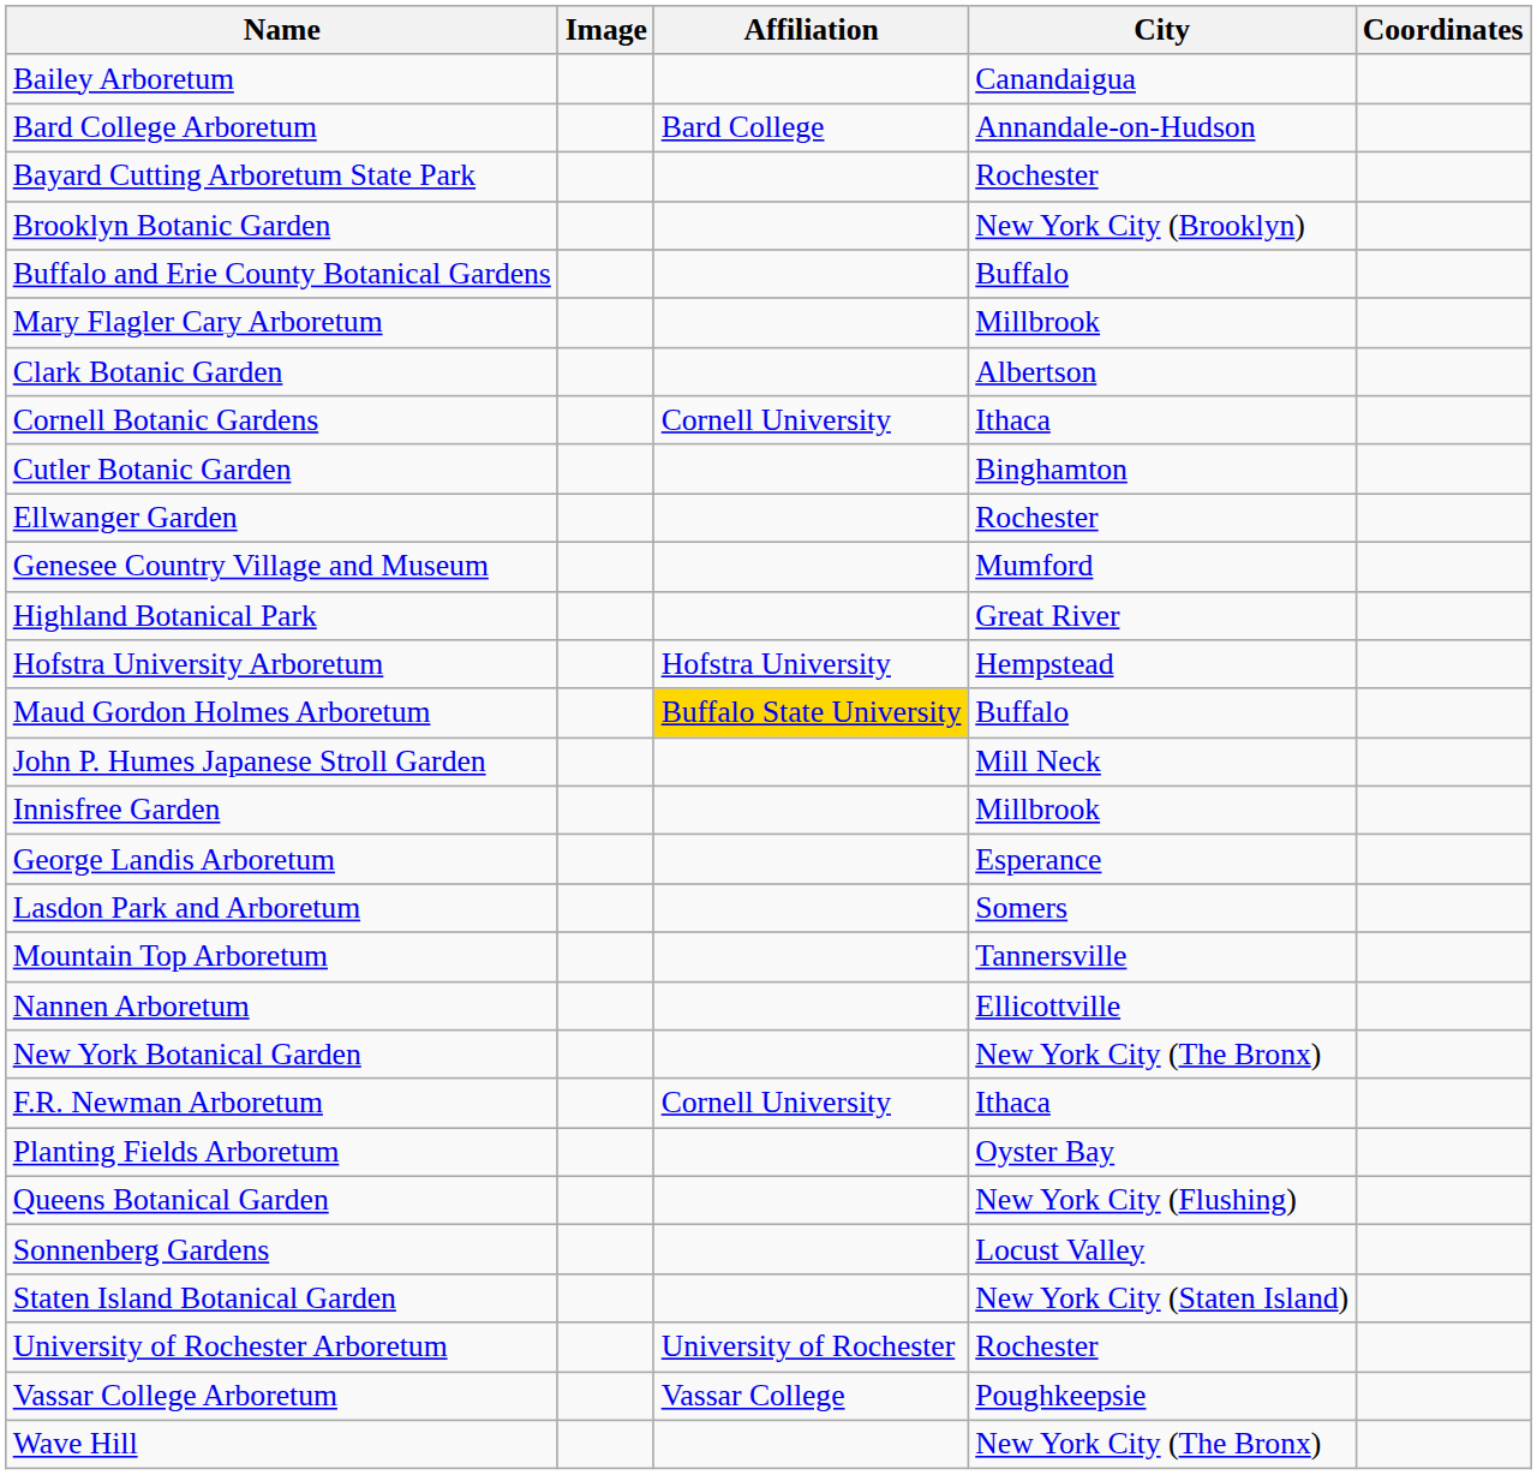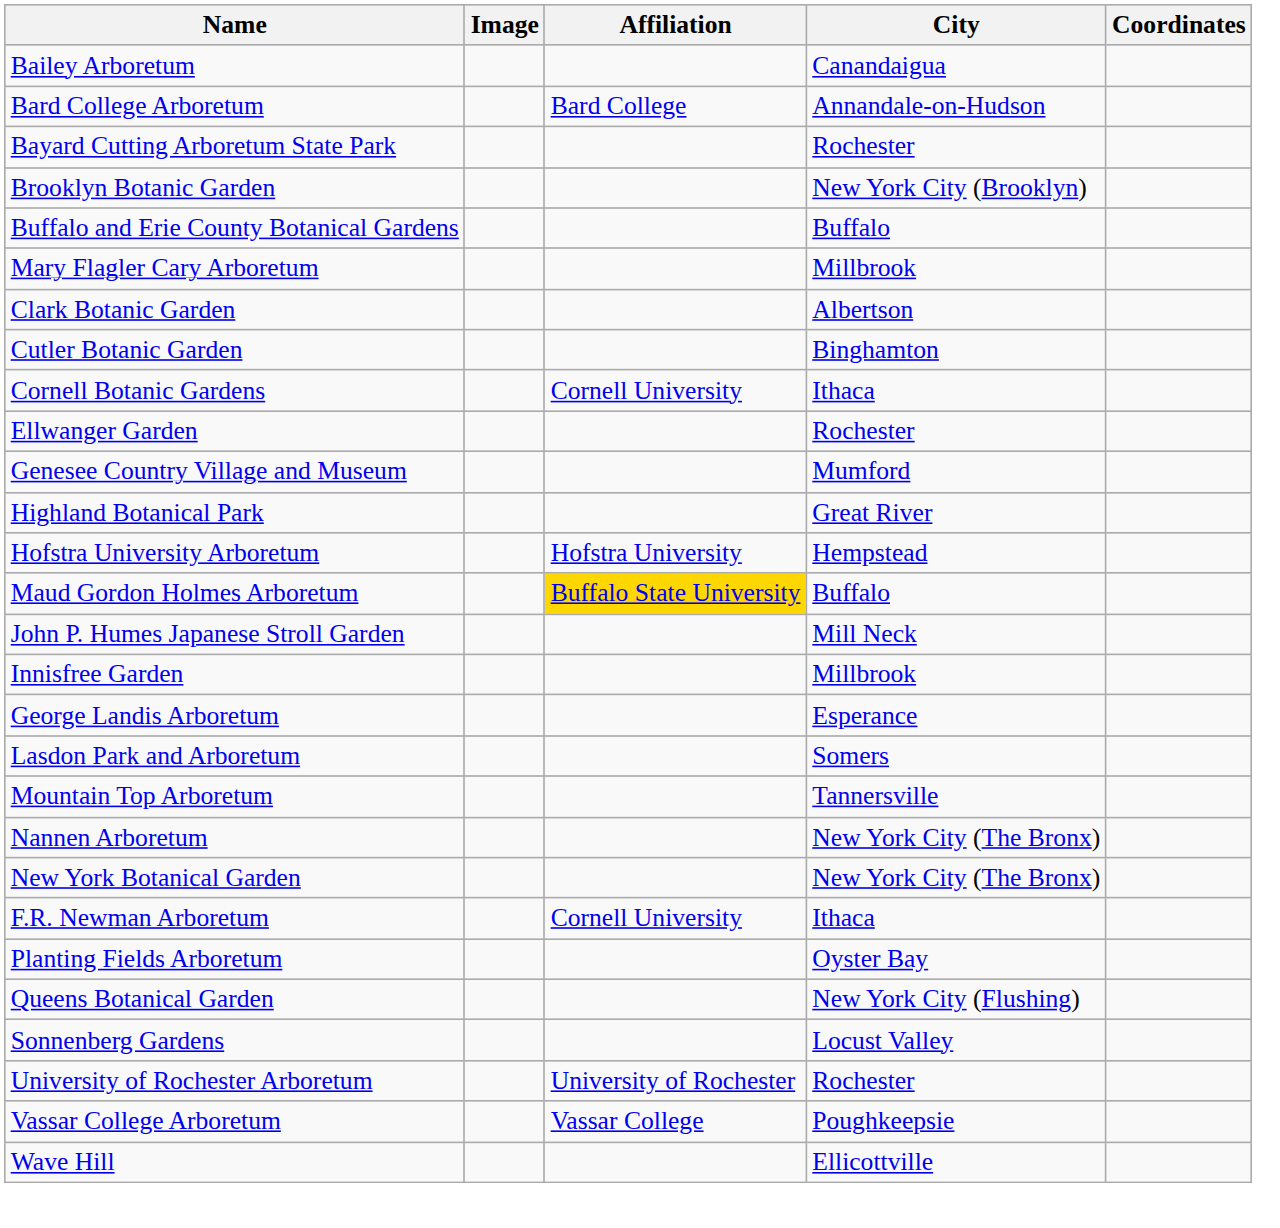rows swapped: Cornell Botanic Gardens <-> Cutler Botanic Garden
Nannen Arboretum | City: Ellicottville -> New York City (The Bronx)
- row: Staten Island Botanical Garden | New York City (Staten Island)
Wave Hill | City: New York City (The Bronx) -> Ellicottville
